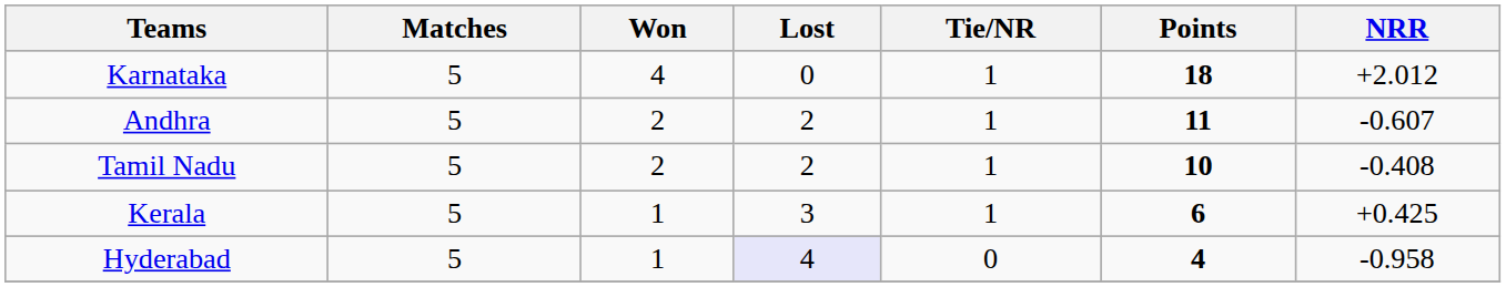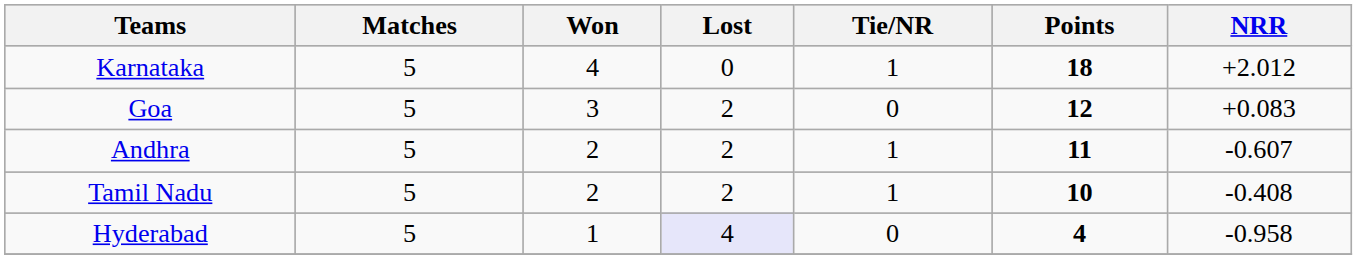+ row: Goa | 5 | 3 | 2 | 0 | 12 | +0.083
- row: Kerala | 5 | 1 | 3 | 1 | 6 | +0.425
